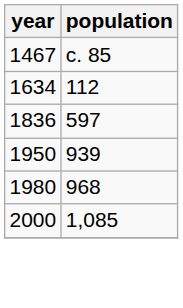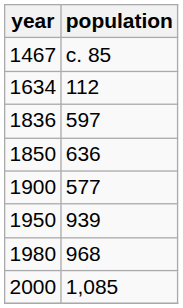+ row: 1850 | 636
+ row: 1900 | 577
